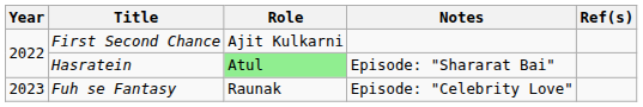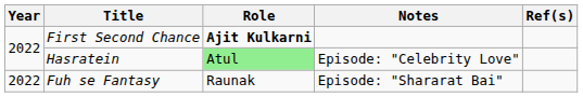First Second Chance | Role: normal -> bold
Hasratein | Notes: Episode: "Shararat Bai" -> Episode: "Celebrity Love"
Fuh se Fantasy | Year: 2023 -> 2022
Fuh se Fantasy | Notes: Episode: "Celebrity Love" -> Episode: "Shararat Bai"
